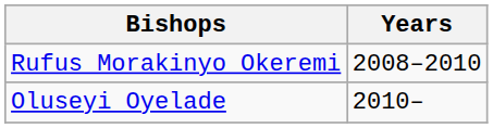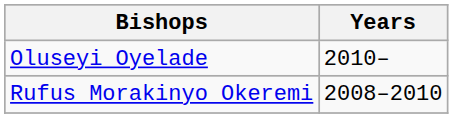rows swapped: Rufus Morakinyo Okeremi <-> Oluseyi Oyelade
